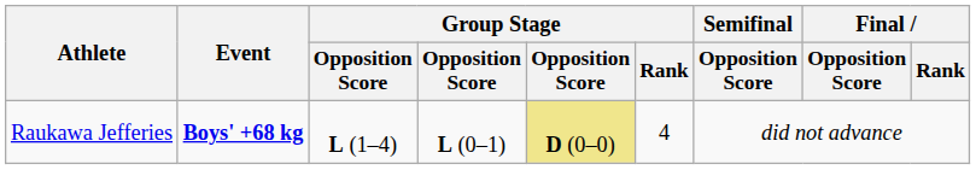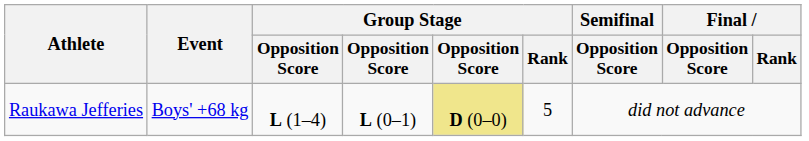Raukawa Jefferies | Event: bold -> normal
Raukawa Jefferies | Group Stage / Rank: 4 -> 5
